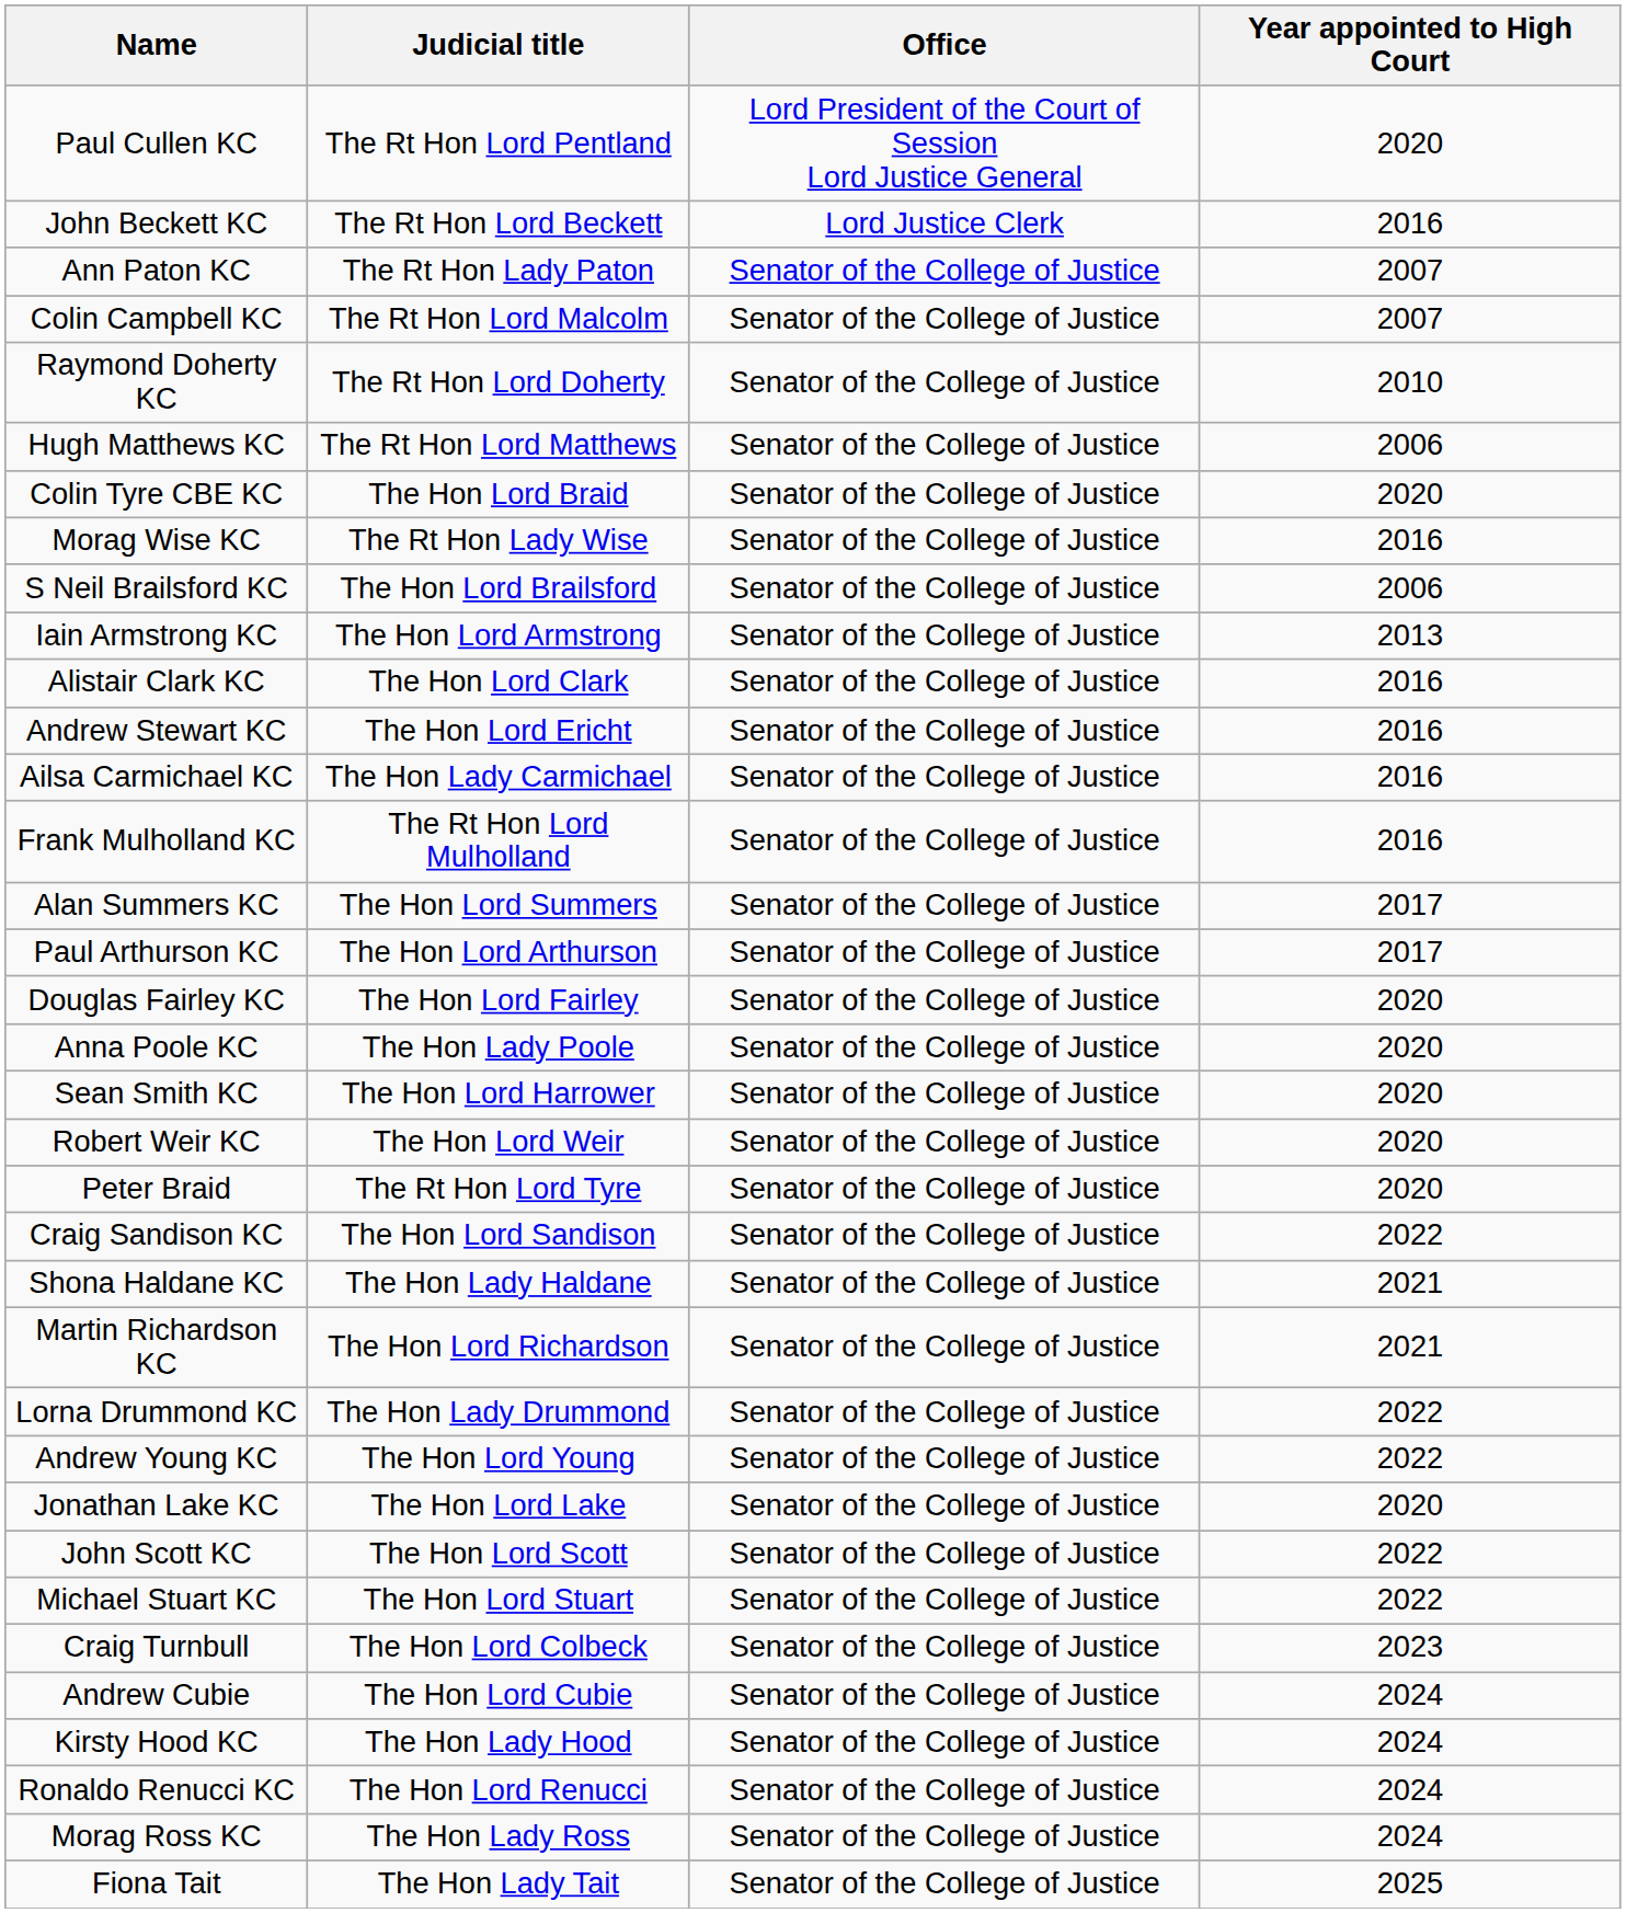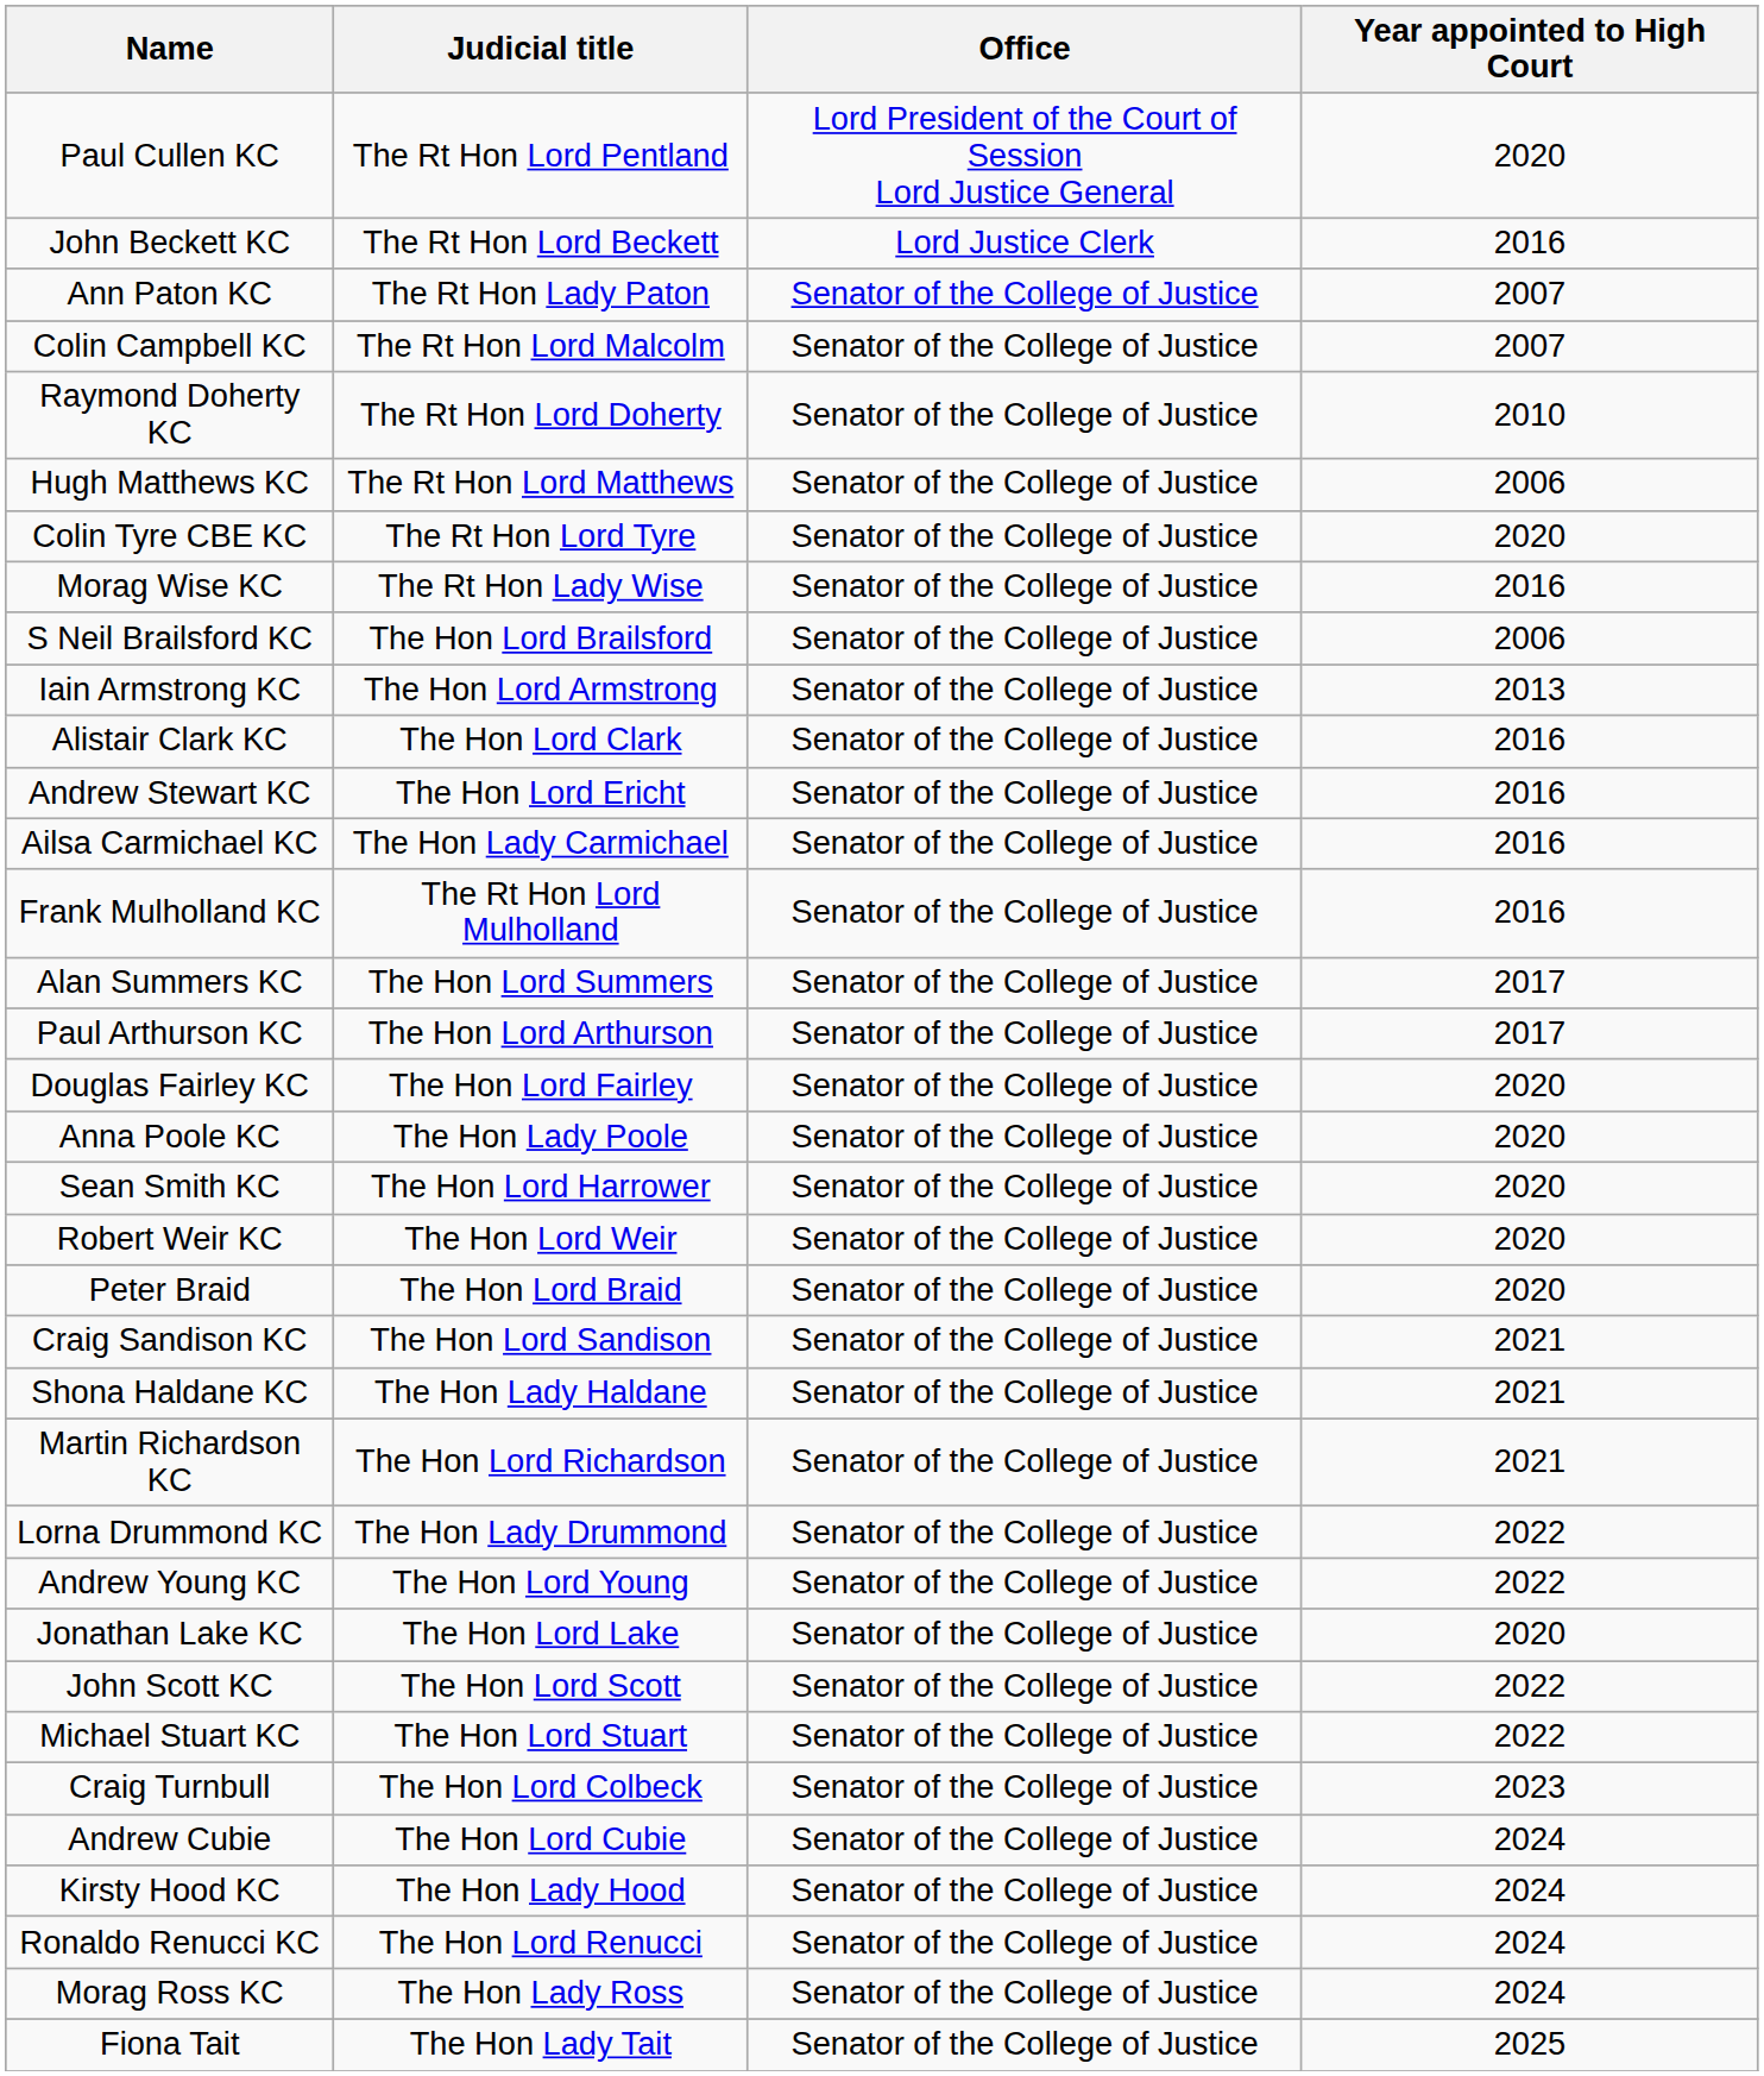Colin Tyre CBE KC | Judicial title: The Hon Lord Braid -> The Rt Hon Lord Tyre
Peter Braid | Judicial title: The Rt Hon Lord Tyre -> The Hon Lord Braid
Craig Sandison KC | Year appointed to High Court: 2022 -> 2021
